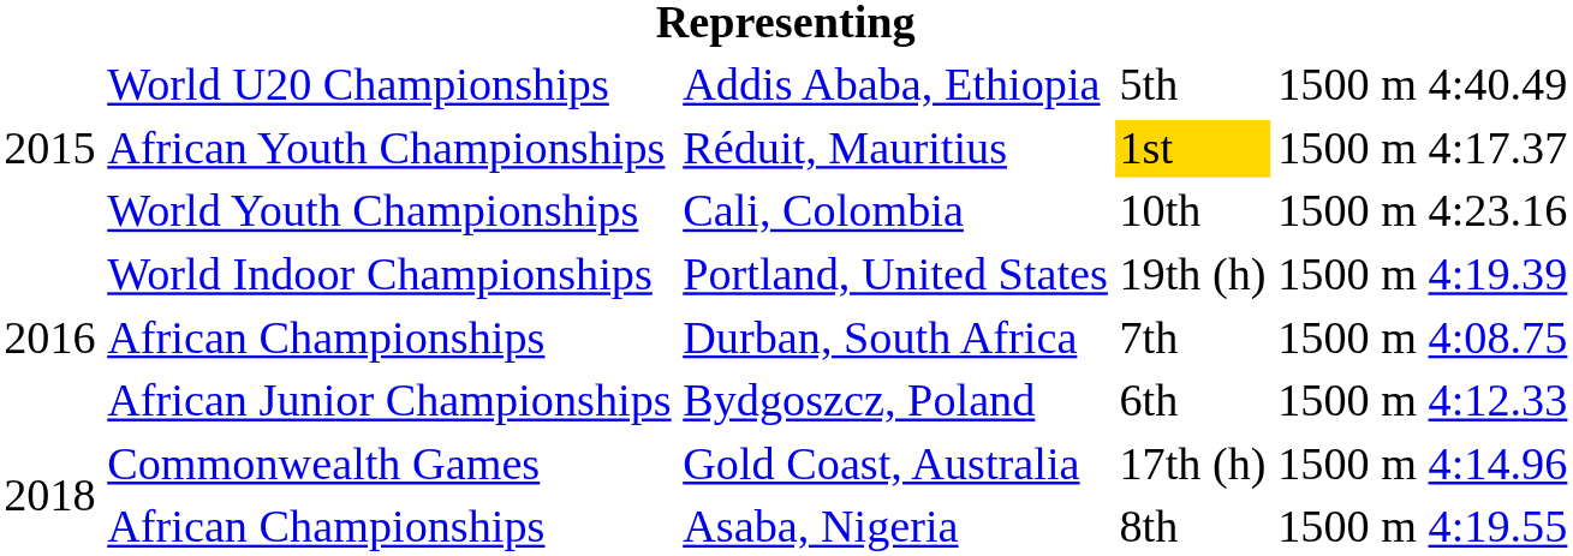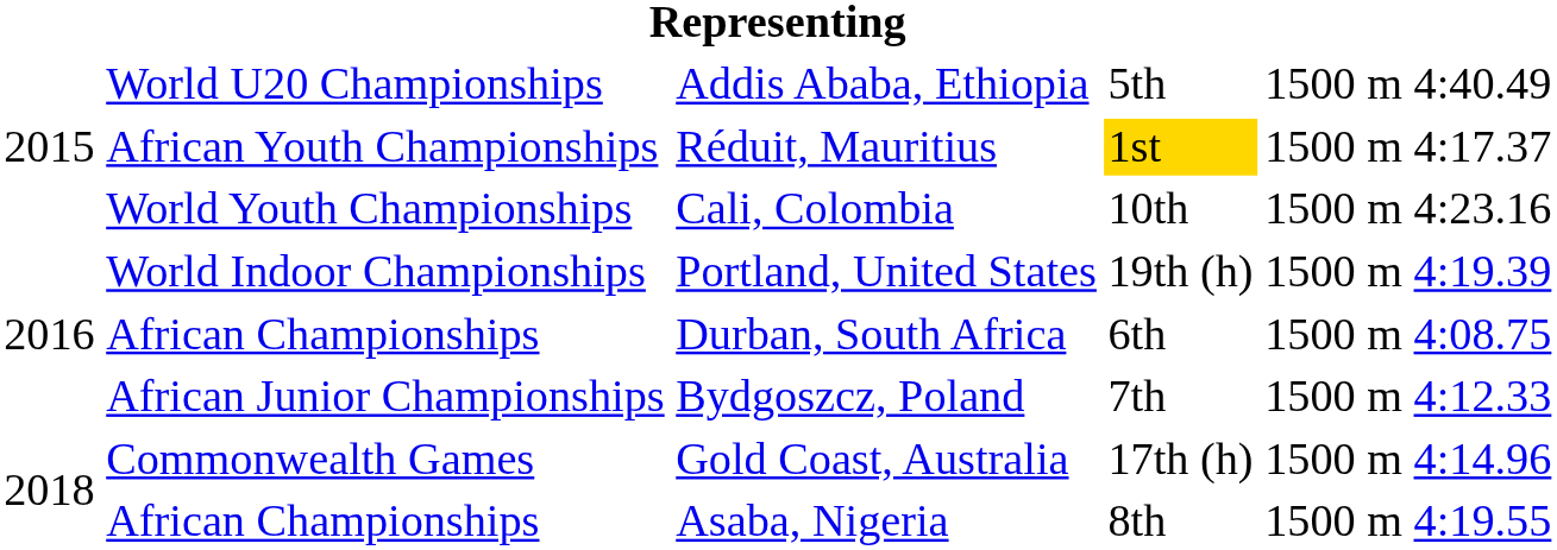Durban, South Africa | column 4: 7th -> 6th
Bydgoszcz, Poland | column 4: 6th -> 7th
